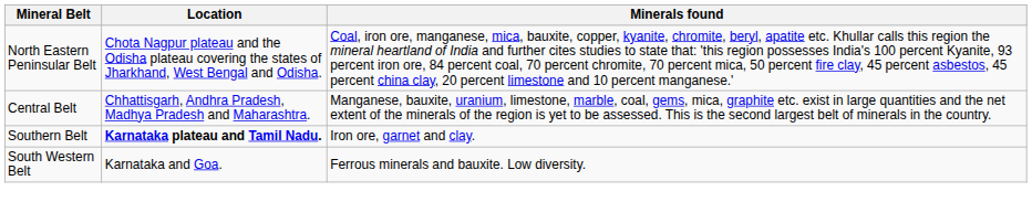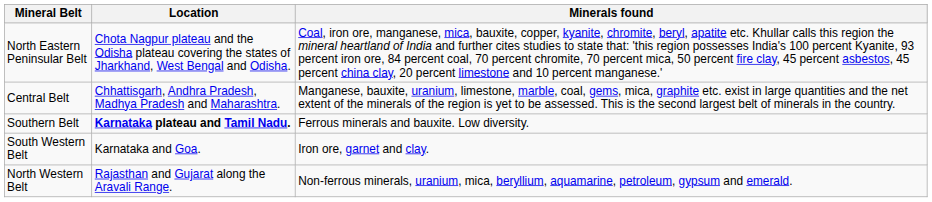Southern Belt | Minerals found: Iron ore, garnet and clay. -> Ferrous minerals and bauxite. Low diversity.
South Western Belt | Minerals found: Ferrous minerals and bauxite. Low diversity. -> Iron ore, garnet and clay.
+ row: North Western Belt | Rajasthan and Gujarat along the Aravali Range. | Non-ferrous minerals, uranium, mica, beryllium, aquamarine, petroleum, gypsum and emerald.
